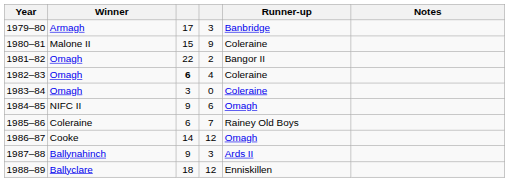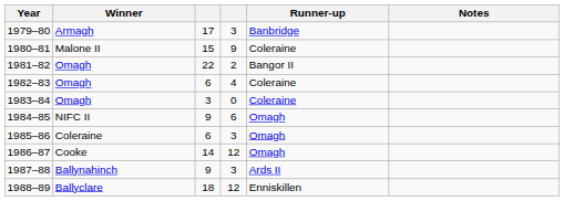1982–83 | column 3: bold -> normal
1985–86 | column 4: 7 -> 3
1985–86 | Runner-up: Rainey Old Boys -> Omagh
